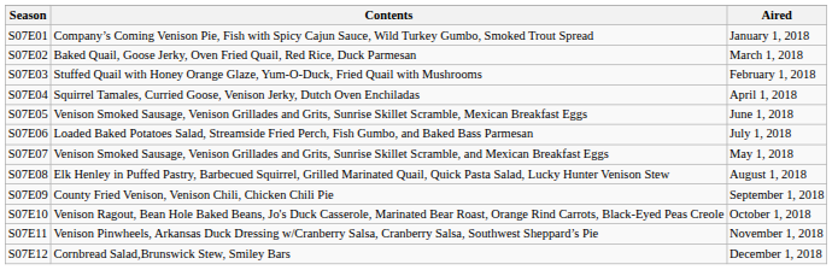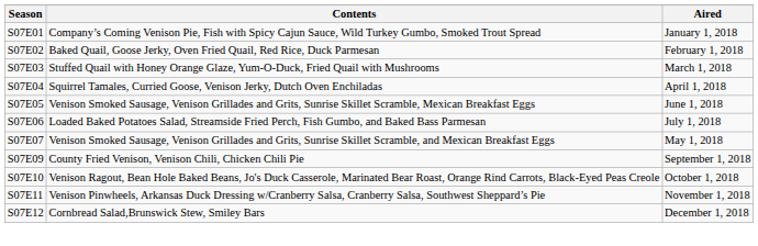S07E02 | Aired: March 1, 2018 -> February 1, 2018
S07E03 | Aired: February 1, 2018 -> March 1, 2018
- row: S07E08 | Elk Henley in Puffed Pastry, Barbecued Squirrel, Grilled Marinated Quail, Quick Pasta Salad, Lucky Hunter Venison Stew | August 1, 2018
